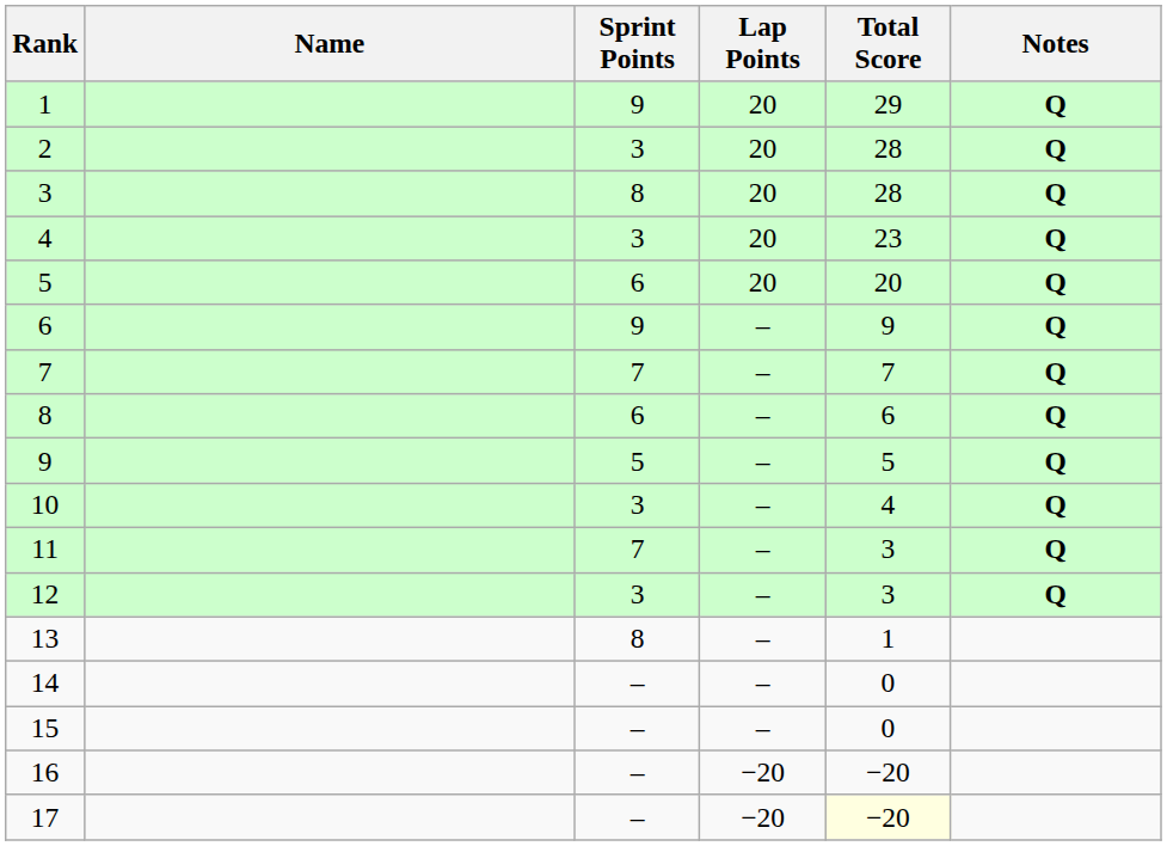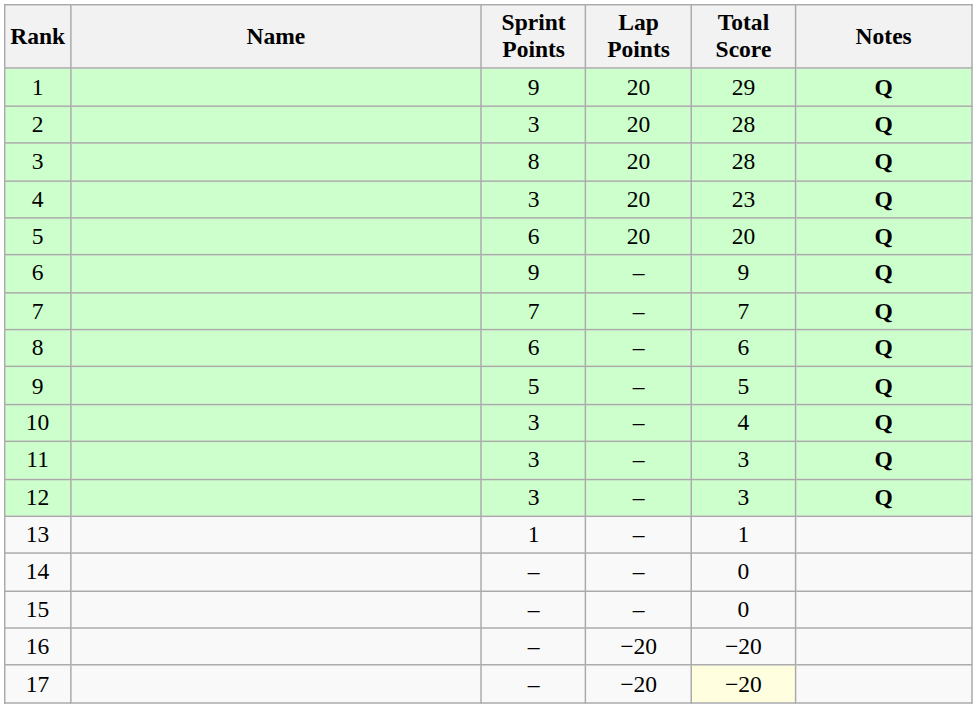11 | Sprint Points: 7 -> 3
13 | Sprint Points: 8 -> 1
